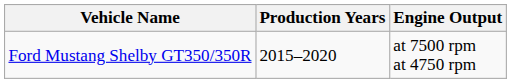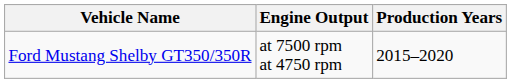columns swapped: Production Years <-> Engine Output
